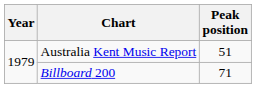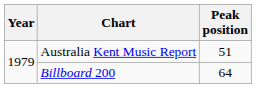Billboard 200 | Peak position: 71 -> 64
